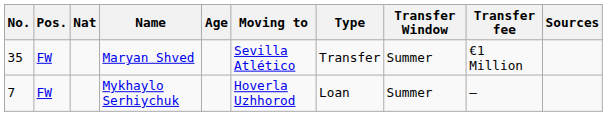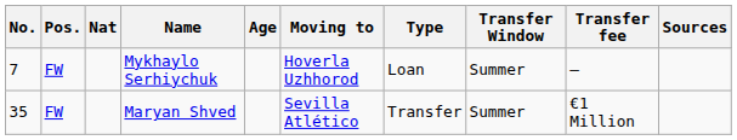rows swapped: Maryan Shved <-> Mykhaylo Serhiychuk
